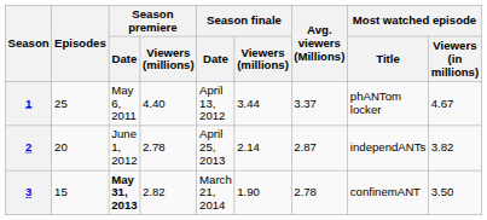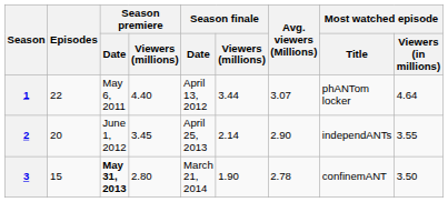1 | Episodes: 25 -> 22
1 | Avg. viewers (Millions): 3.37 -> 3.07
1 | Most watched episode / Viewers (in millions): 4.67 -> 4.64
2 | Season premiere / Viewers (millions): 2.78 -> 3.45
2 | Avg. viewers (Millions): 2.87 -> 2.90
2 | Most watched episode / Viewers (in millions): 3.82 -> 3.55
3 | Season premiere / Viewers (millions): 2.82 -> 2.80
